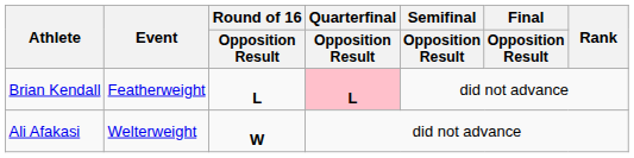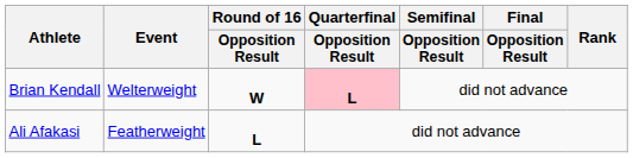Brian Kendall | Event: Featherweight -> Welterweight
Brian Kendall | Round of 16 / Opposition Result: L -> W
Ali Afakasi | Event: Welterweight -> Featherweight
Ali Afakasi | Round of 16 / Opposition Result: W -> L
